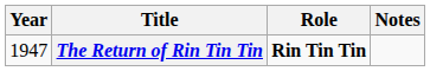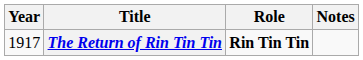The Return of Rin Tin Tin | Year: 1947 -> 1917
